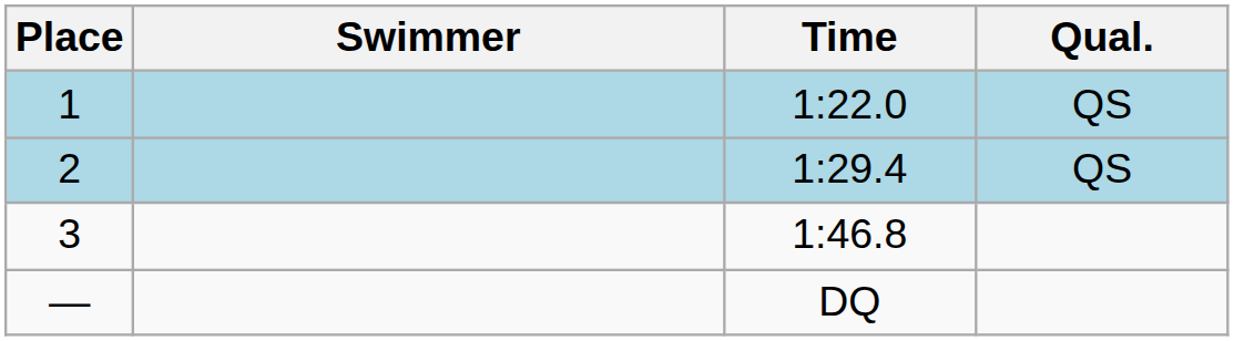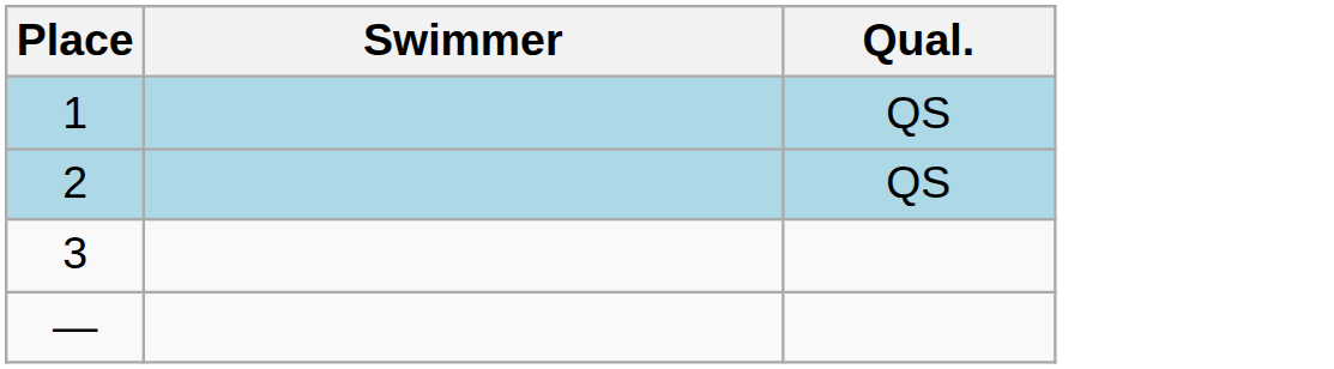- column: Time | 1:22.0 | 1:29.4 | 1:46.8 | DQ
